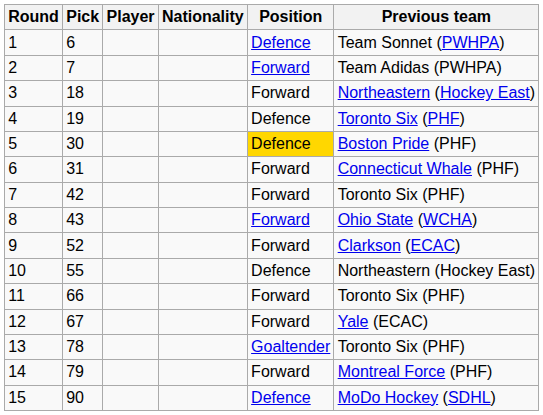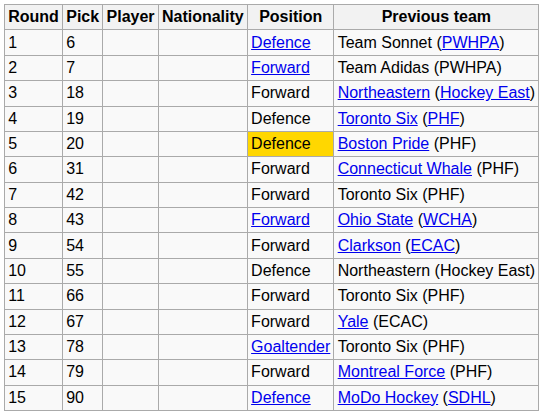5 | Pick: 30 -> 20
9 | Pick: 52 -> 54
